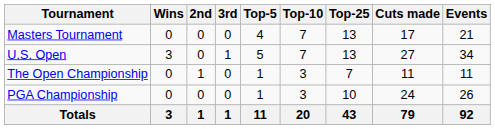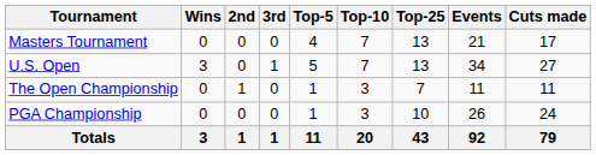columns swapped: Events <-> Cuts made
